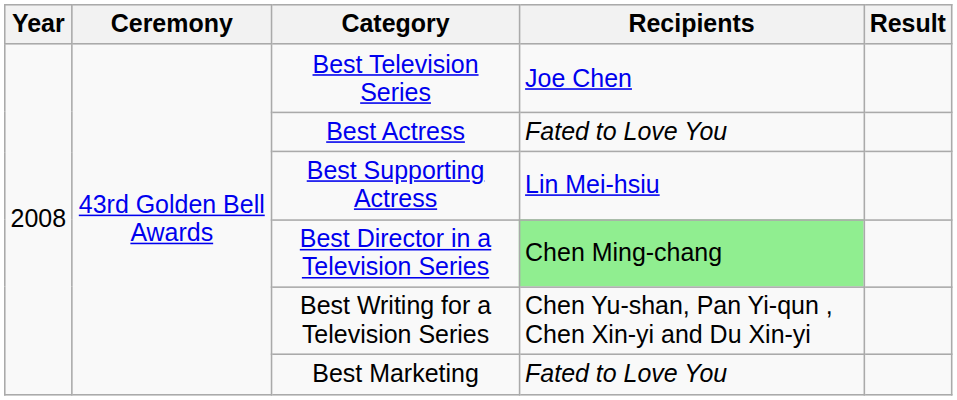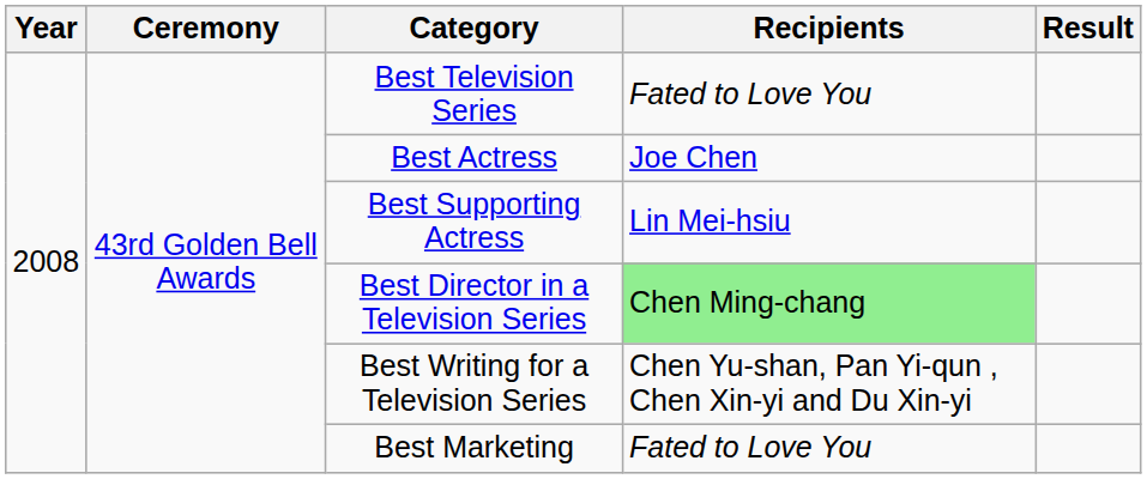Best Television Series | Recipients: Joe Chen -> Fated to Love You
Best Actress | Recipients: Fated to Love You -> Joe Chen
